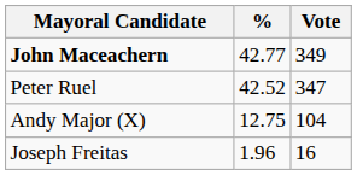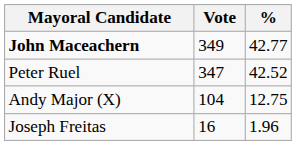columns swapped: Vote <-> %
